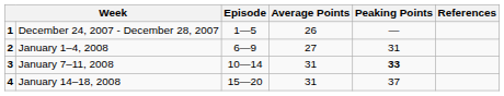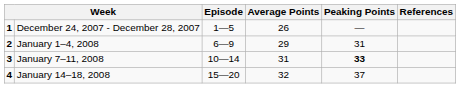January 1–4, 2008 | Average Points: 27 -> 29
January 14–18, 2008 | Average Points: 31 -> 32
